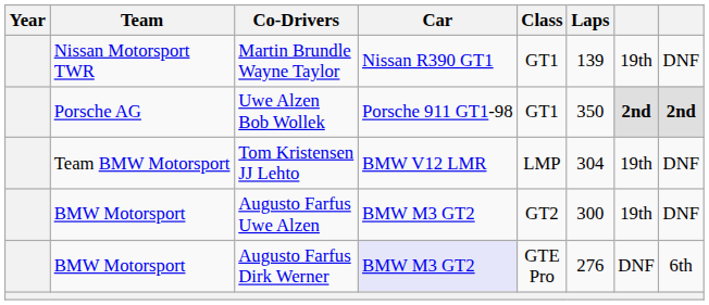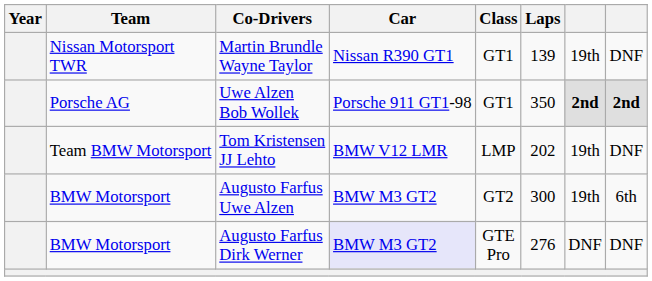Tom Kristensen JJ Lehto | Laps: 304 -> 202
Augusto Farfus Uwe Alzen | column 8: DNF -> 6th
Augusto Farfus Dirk Werner | column 8: 6th -> DNF
